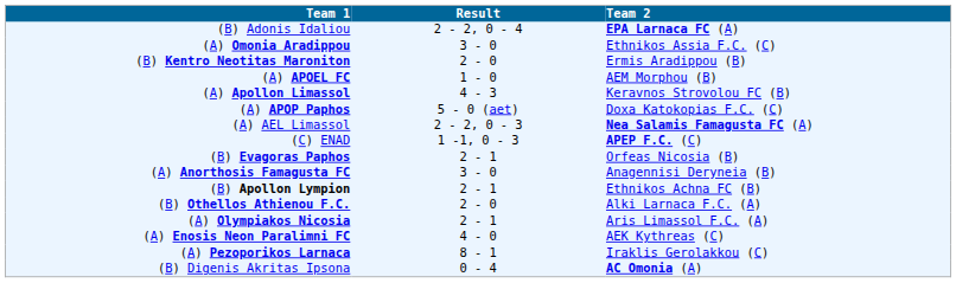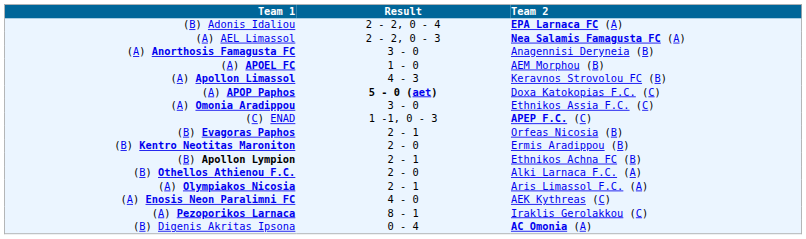rows swapped: (A) AEL Limassol <-> (A) Omonia Aradippou
rows swapped: (A) Anorthosis Famagusta FC <-> (B) Kentro Neotitas Maroniton
(A) APOP Paphos | Result: normal -> bold
